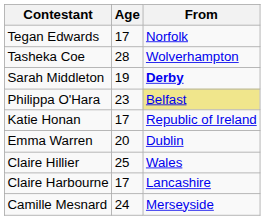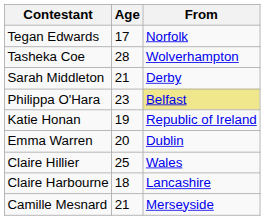Sarah Middleton | Age: 19 -> 21
Sarah Middleton | From: bold -> normal
Katie Honan | Age: 17 -> 19
Claire Harbourne | Age: 17 -> 18
Camille Mesnard | Age: 24 -> 21
